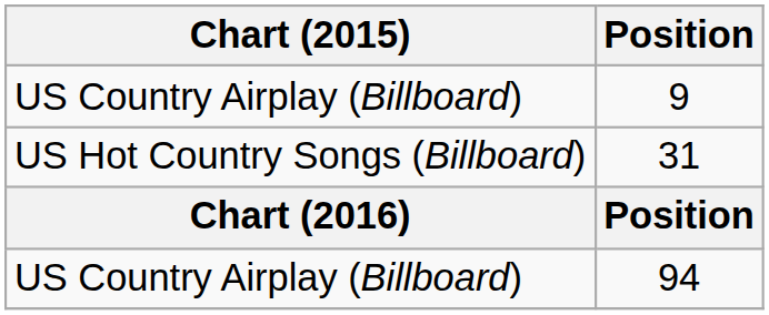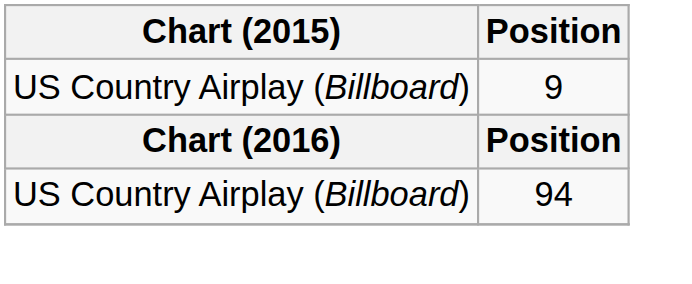- row: US Hot Country Songs (Billboard) | 31
